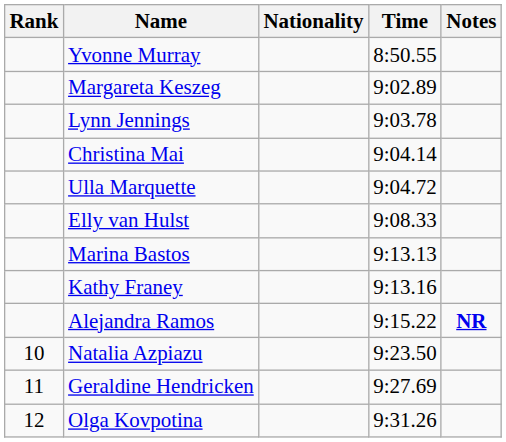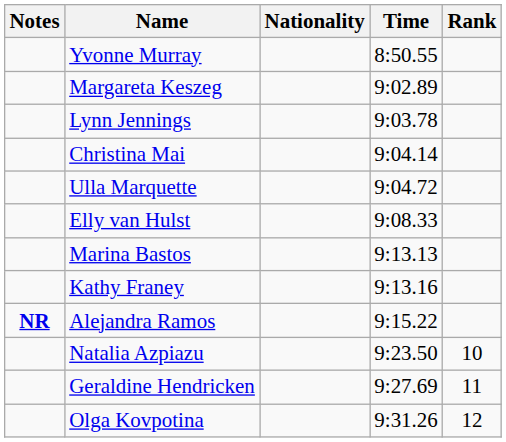columns swapped: Rank <-> Notes
